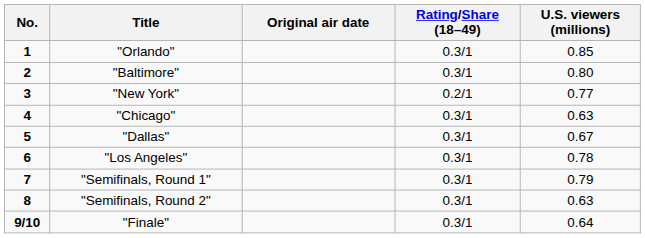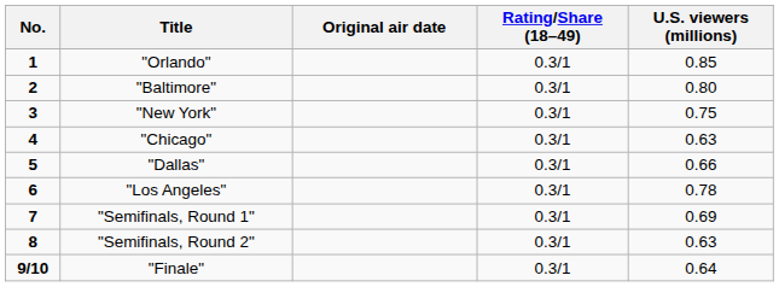"New York" | Rating/Share (18–49): 0.2/1 -> 0.3/1
"New York" | U.S. viewers (millions): 0.77 -> 0.75
"Dallas" | U.S. viewers (millions): 0.67 -> 0.66
"Semifinals, Round 1" | U.S. viewers (millions): 0.79 -> 0.69
